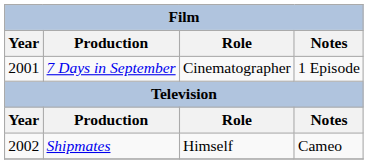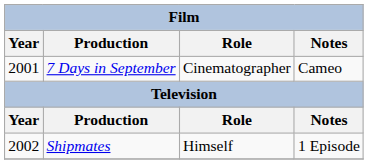7 Days in September | Notes: 1 Episode -> Cameo
Shipmates | Notes: Cameo -> 1 Episode
